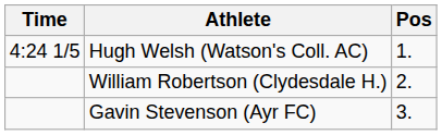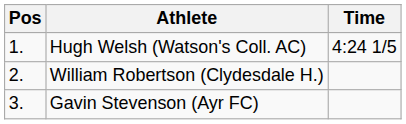columns swapped: Pos <-> Time
